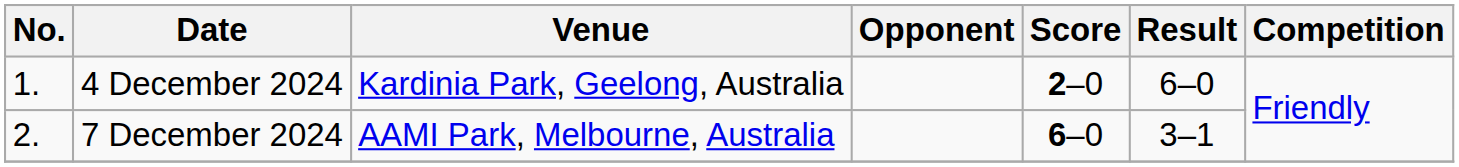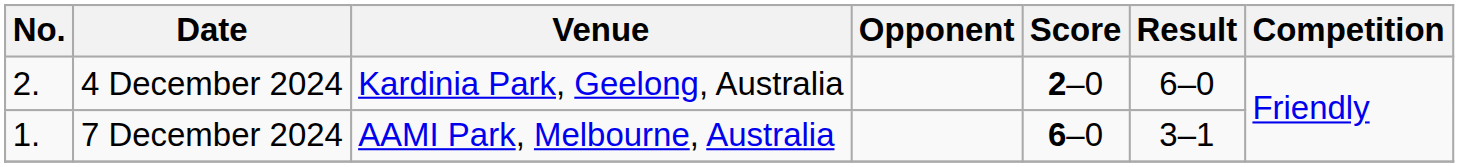4 December 2024 | No.: 1. -> 2.
7 December 2024 | No.: 2. -> 1.
